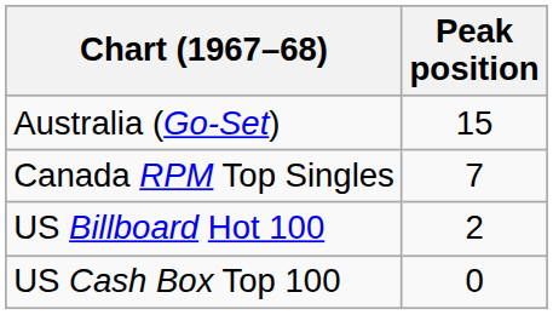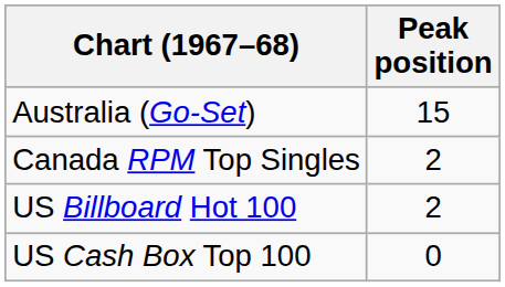Canada RPM Top Singles | Peak position: 7 -> 2
